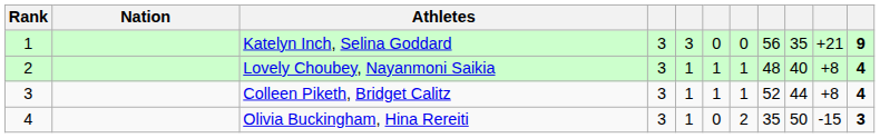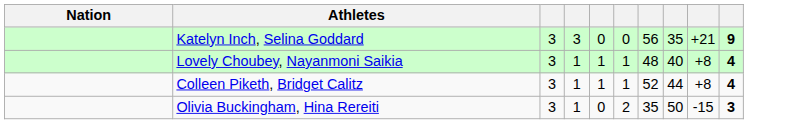- column: Rank | 1 | 2 | 3 | 4
